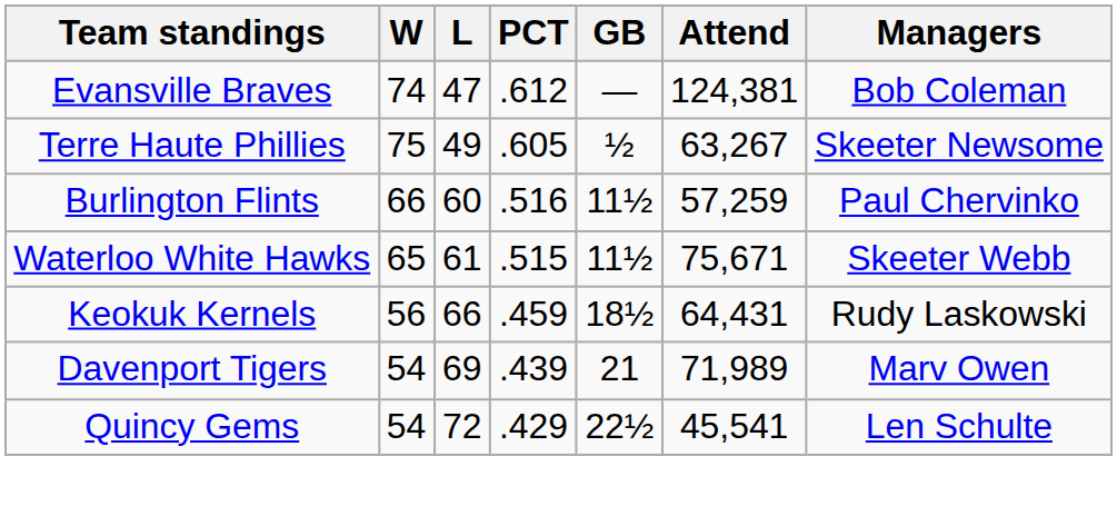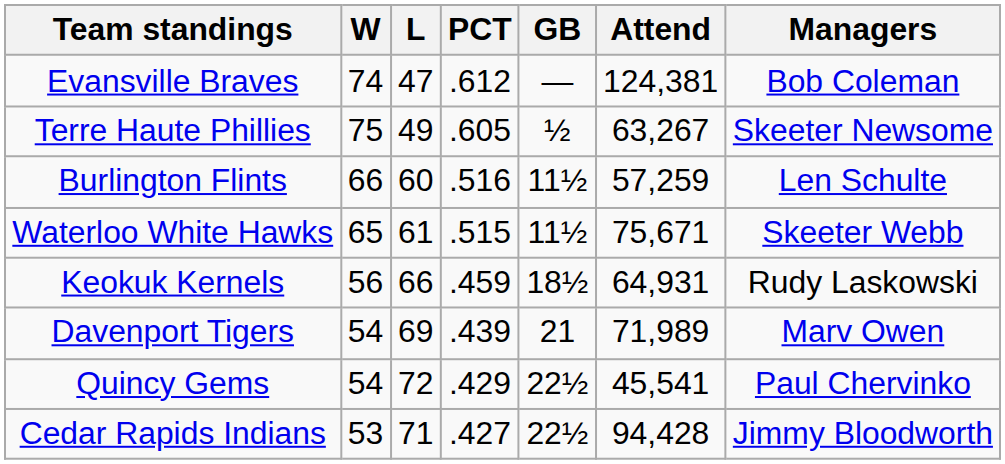Burlington Flints | Managers: Paul Chervinko -> Len Schulte
Keokuk Kernels | Attend: 64,431 -> 64,931
Quincy Gems | Managers: Len Schulte -> Paul Chervinko
+ row: Cedar Rapids Indians | 53 | 71 | .427 | 22½ | 94,428 | Jimmy Bloodworth
